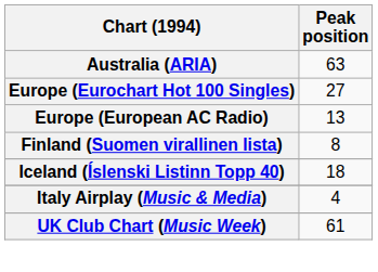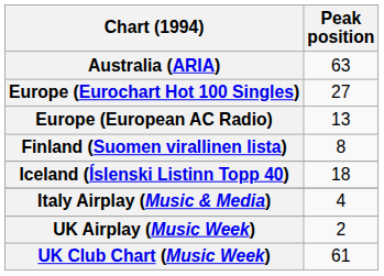+ row: UK Airplay (Music Week) | 2
